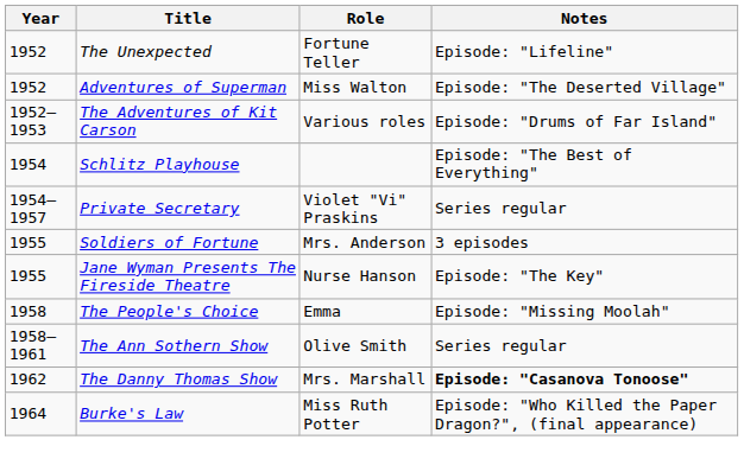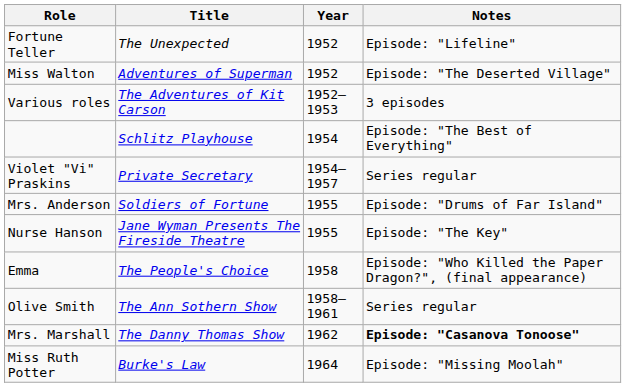columns swapped: Year <-> Role
The Adventures of Kit Carson | Notes: Episode: "Drums of Far Island" -> 3 episodes
Soldiers of Fortune | Notes: 3 episodes -> Episode: "Drums of Far Island"
The People's Choice | Notes: Episode: "Missing Moolah" -> Episode: "Who Killed the Paper Dragon?", (final appearance)
Burke's Law | Notes: Episode: "Who Killed the Paper Dragon?", (final appearance) -> Episode: "Missing Moolah"
